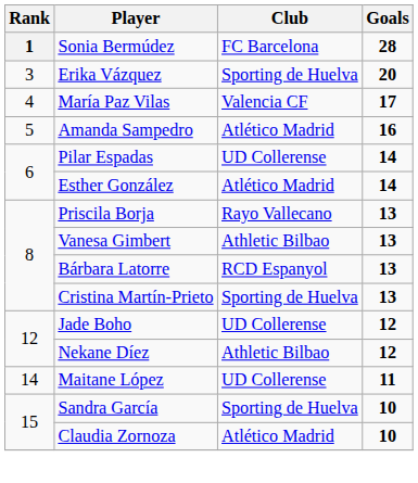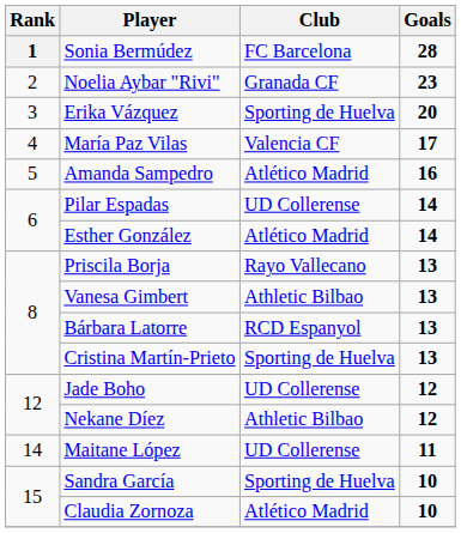+ row: 2 | Noelia Aybar "Rivi" | Granada CF | 23
